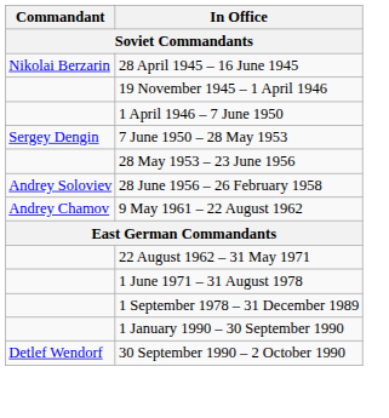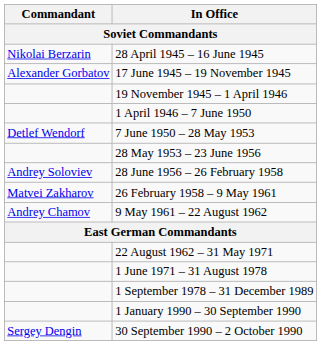+ row: Alexander Gorbatov | 17 June 1945 – 19 November 1945
7 June 1950 – 28 May 1953 | Commandant: Sergey Dengin -> Detlef Wendorf
+ row: Matvei Zakharov | 26 February 1958 – 9 May 1961
30 September 1990 – 2 October 1990 | Commandant: Detlef Wendorf -> Sergey Dengin
